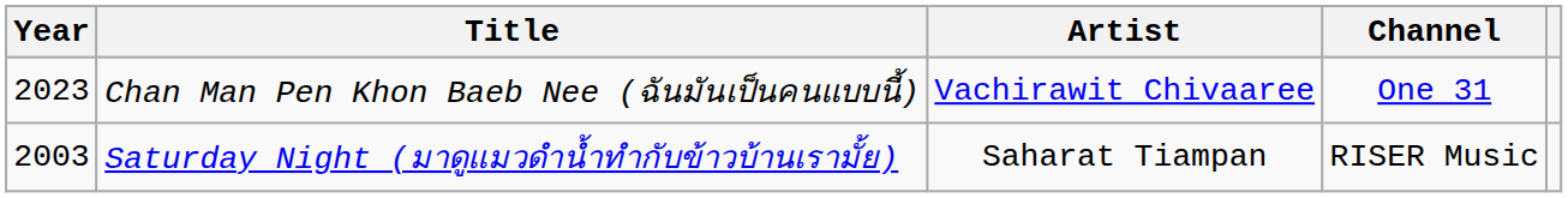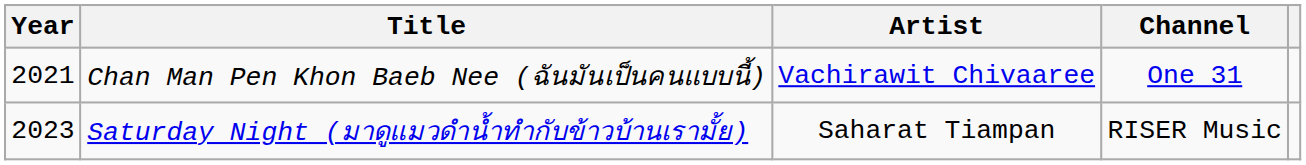Chan Man Pen Khon Baeb Nee (ฉันมันเป็นคนแบบนี้) | Year: 2023 -> 2021
Saturday Night (มาดูแมวดำน้ำทำกับข้าวบ้านเรามั้ย) | Year: 2003 -> 2023
